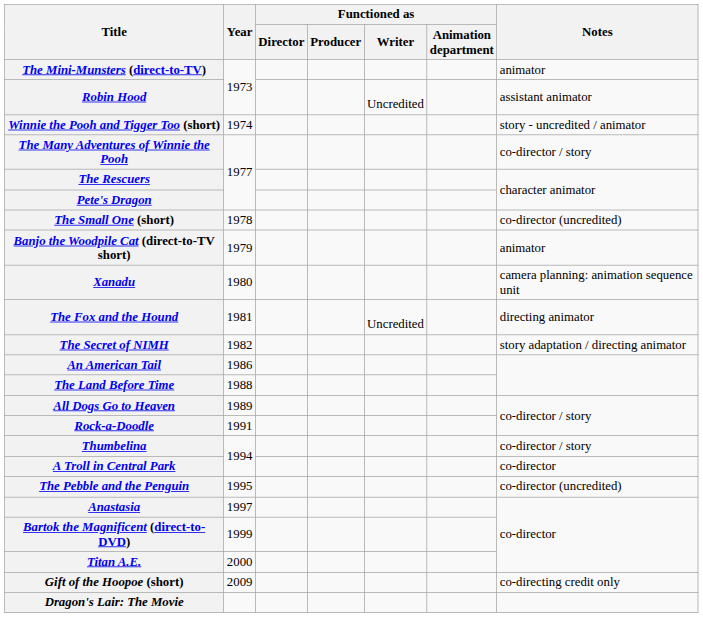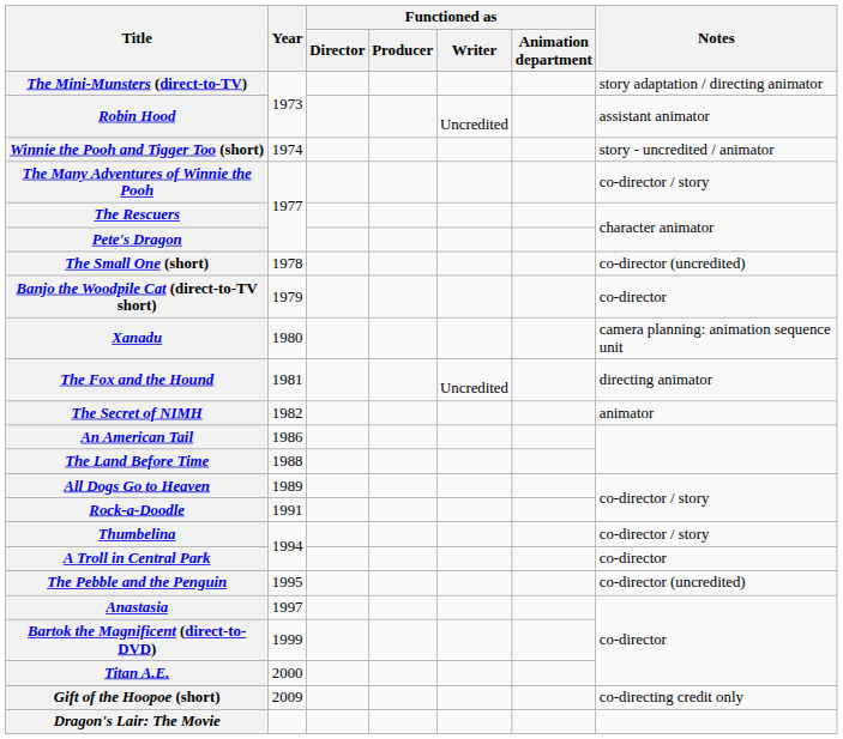The Mini-Munsters (direct-to-TV) | Notes: animator -> story adaptation / directing animator
Banjo the Woodpile Cat (direct-to-TV short) | Notes: animator -> co-director
The Secret of NIMH | Notes: story adaptation / directing animator -> animator
